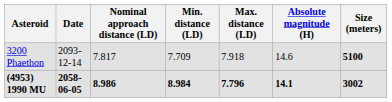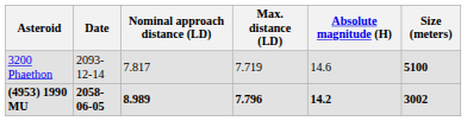- column: Min. distance (LD) | 7.709 | 8.984
3200 Phaethon | Max. distance (LD): 7.918 -> 7.719
(4953) 1990 MU | Nominal approach distance (LD): 8.986 -> 8.989
(4953) 1990 MU | Absolute magnitude (H): 14.1 -> 14.2
